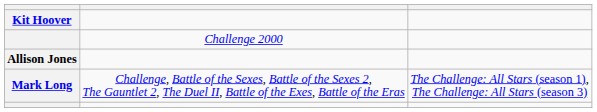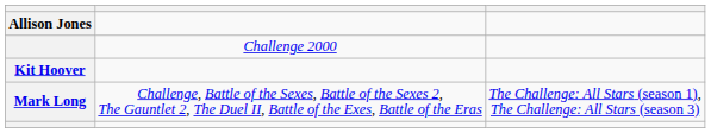rows swapped: Allison Jones <-> Kit Hoover
